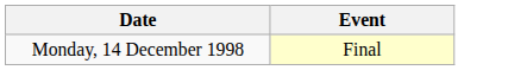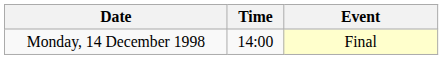+ column: Time | 14:00
